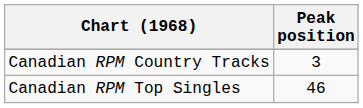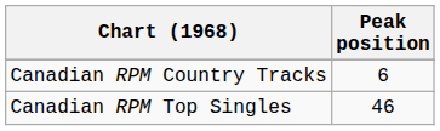Canadian RPM Country Tracks | Peak position: 3 -> 6
